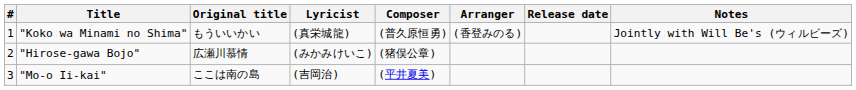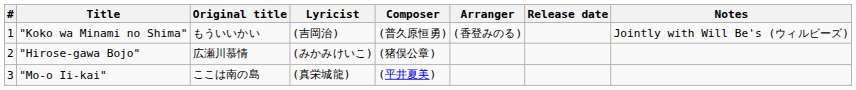"Koko wa Minami no Shima" | Lyricist: (真栄城龍) -> (吉岡治)
"Mo-o Ii-kai" | Lyricist: (吉岡治) -> (真栄城龍)
